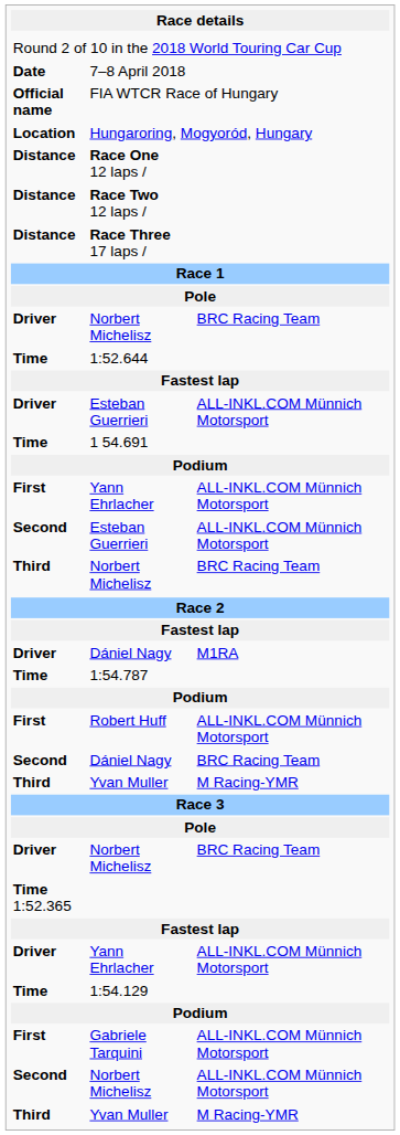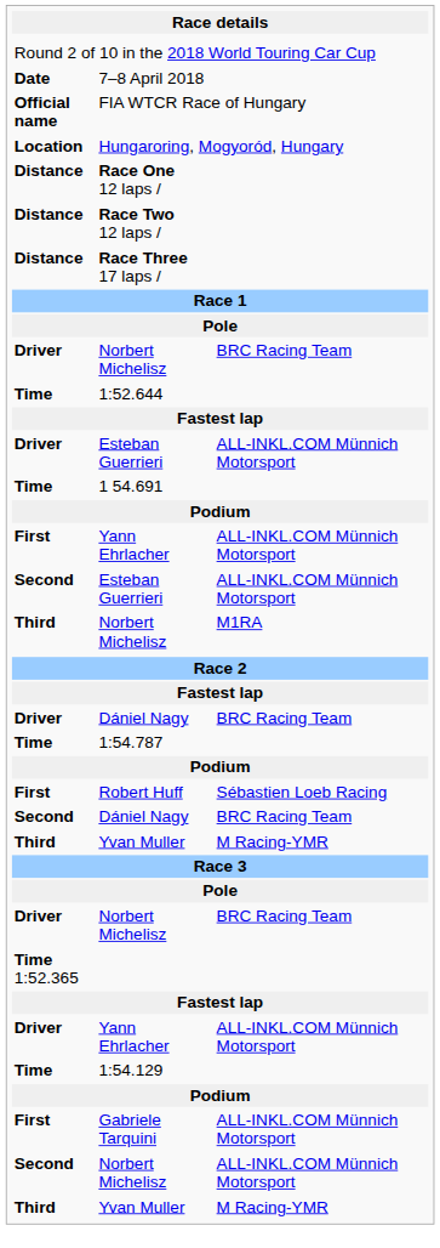Third / Norbert Michelisz | column 3: BRC Racing Team -> M1RA
Driver / Dániel Nagy | column 3: M1RA -> BRC Racing Team
Robert Huff | column 3: ALL-INKL.COM Münnich Motorsport -> Sébastien Loeb Racing
